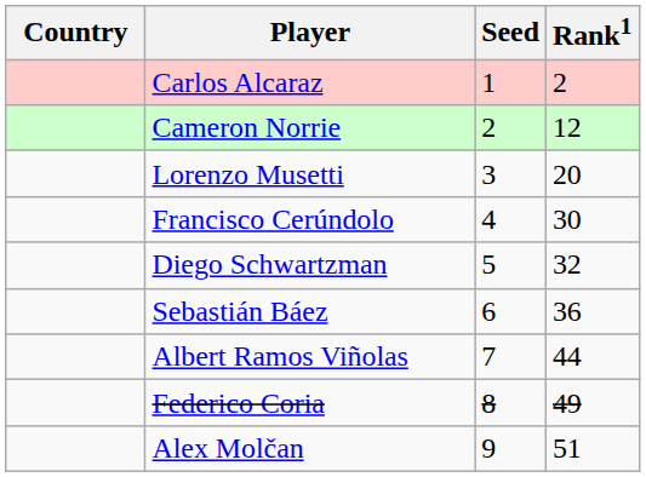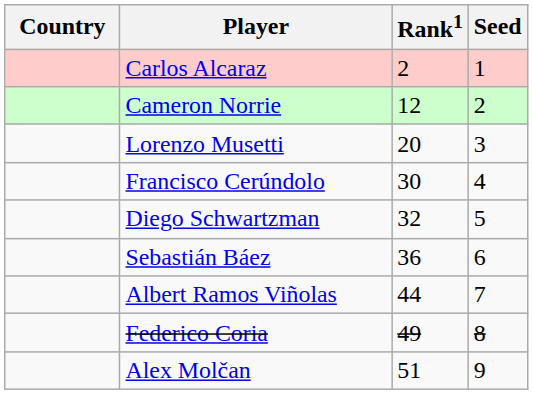columns swapped: Rank1 <-> Seed
